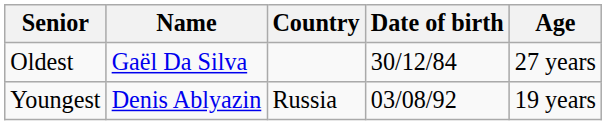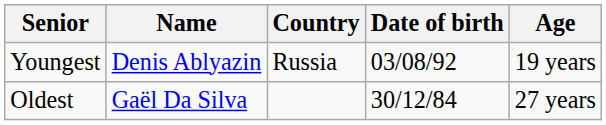rows swapped: Youngest <-> Oldest
